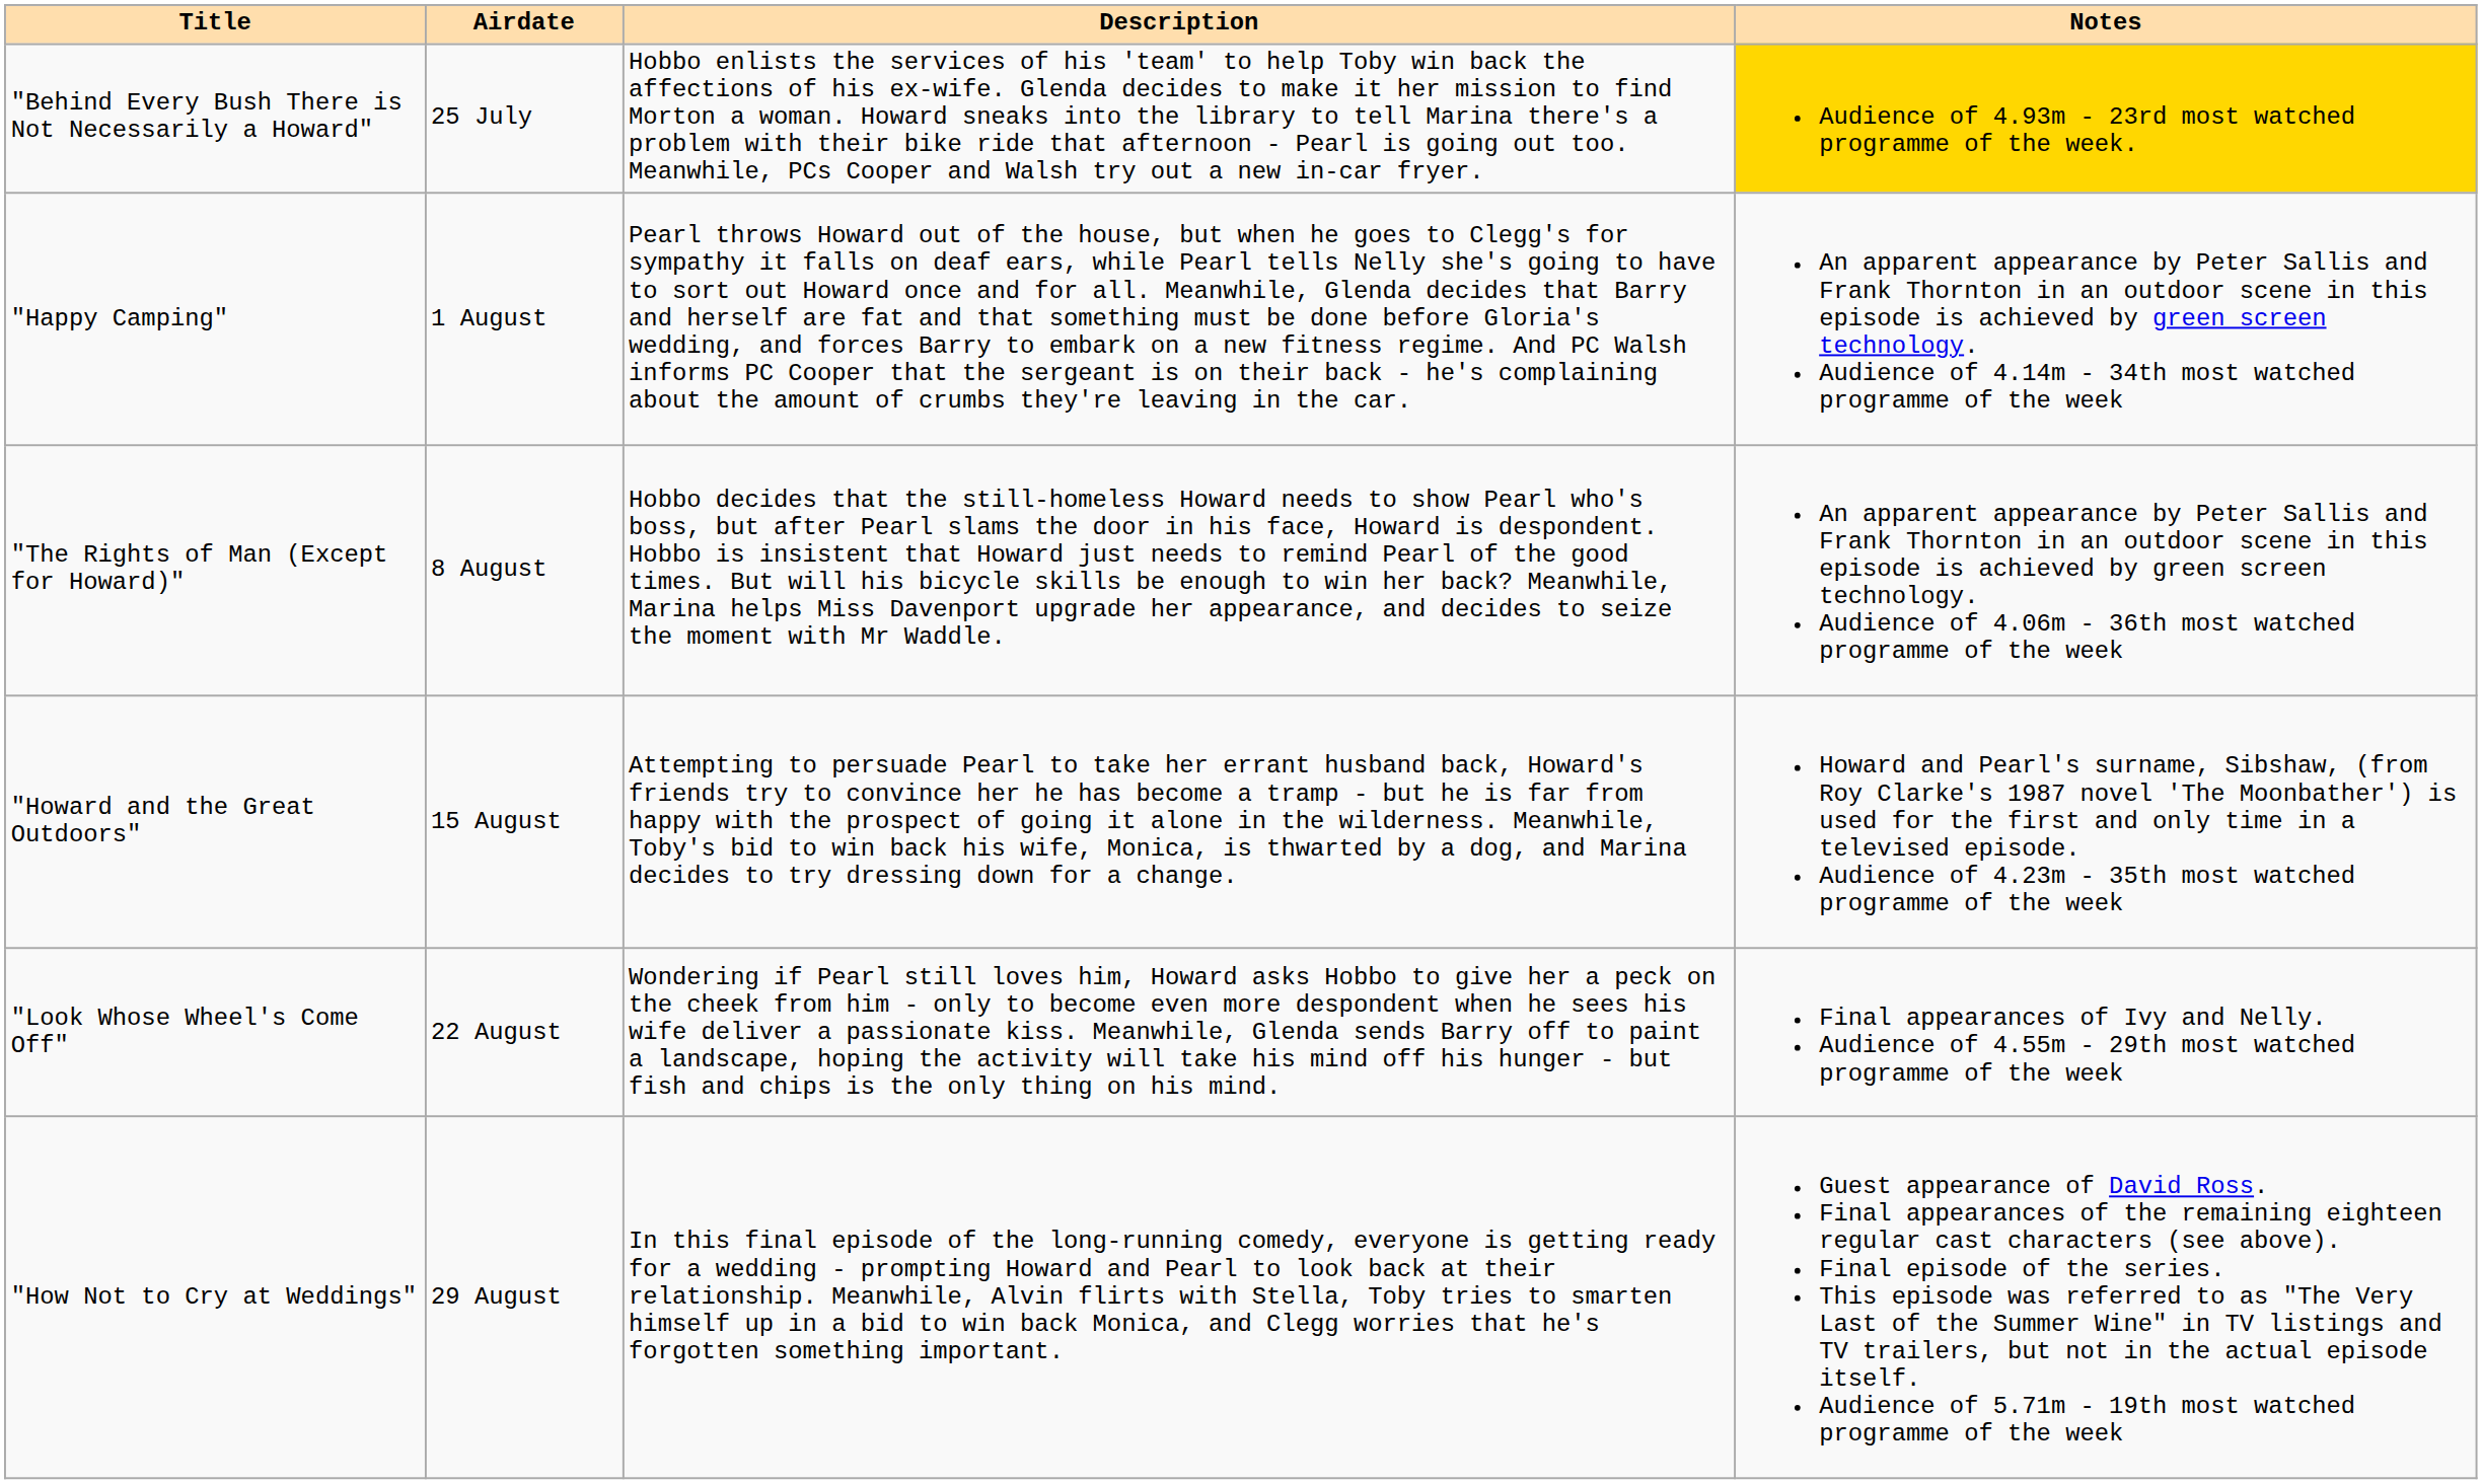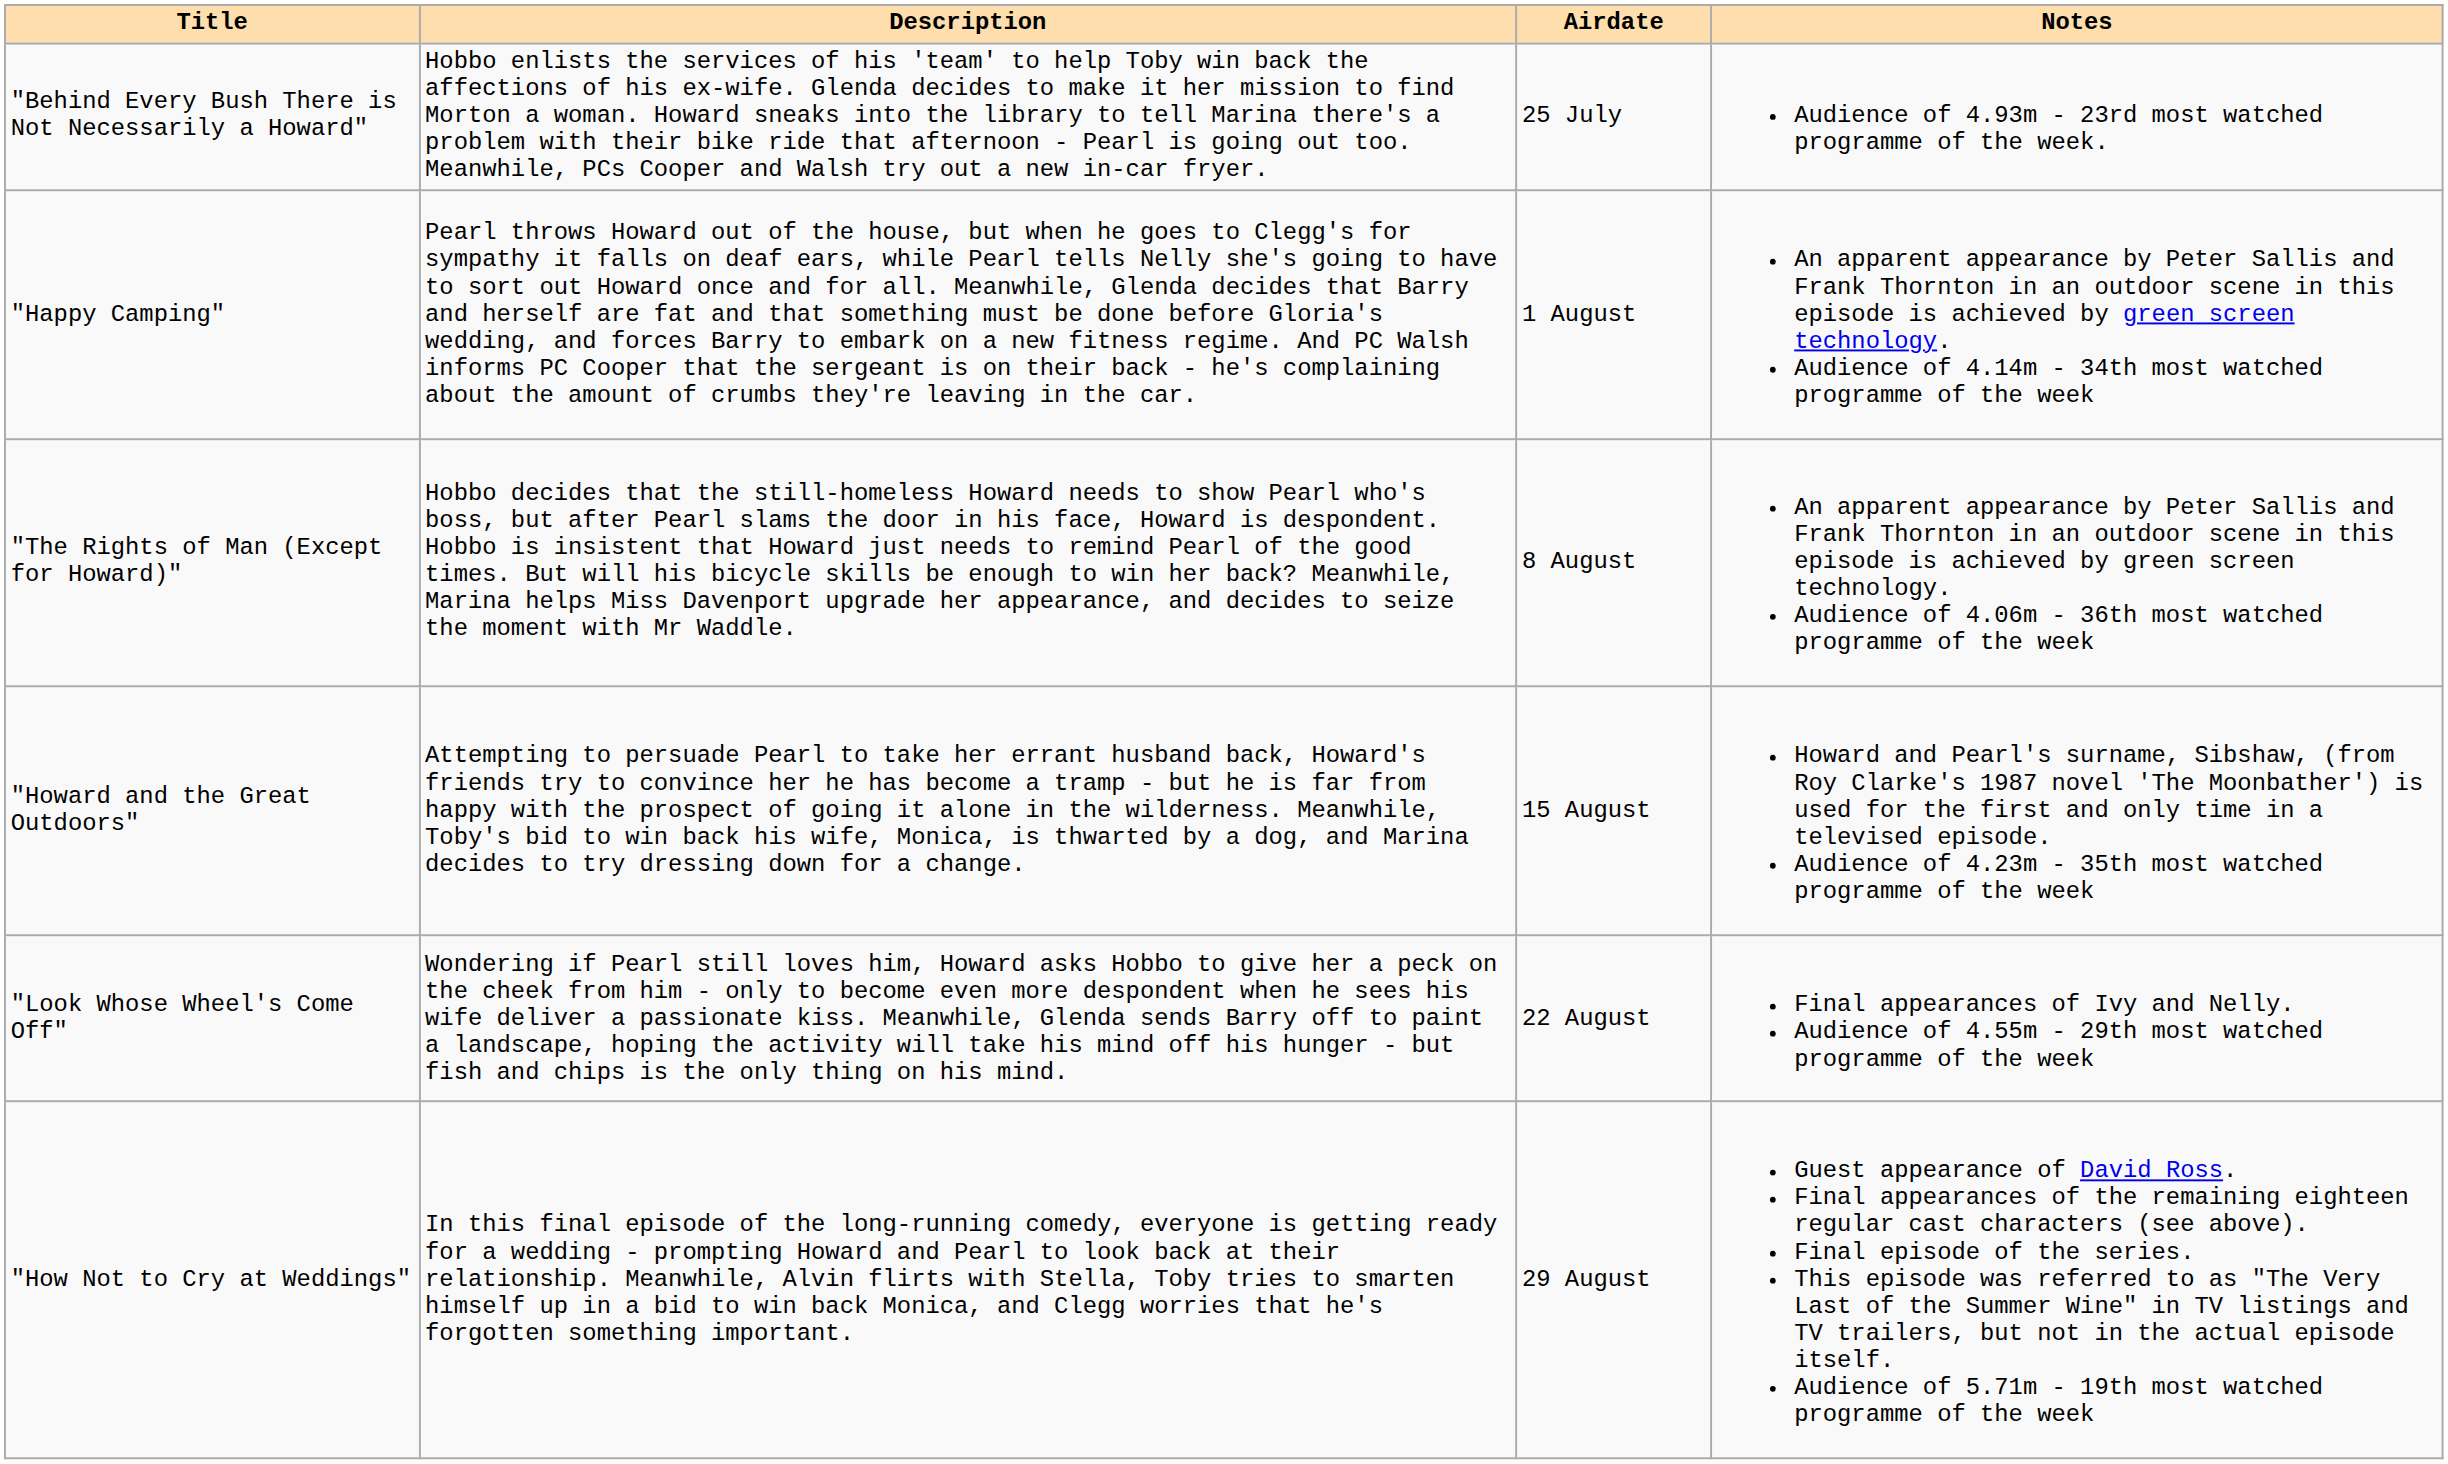columns swapped: Airdate <-> Description
"Behind Every Bush There is Not Necessarily a Howard" | Notes: gold background -> no background
